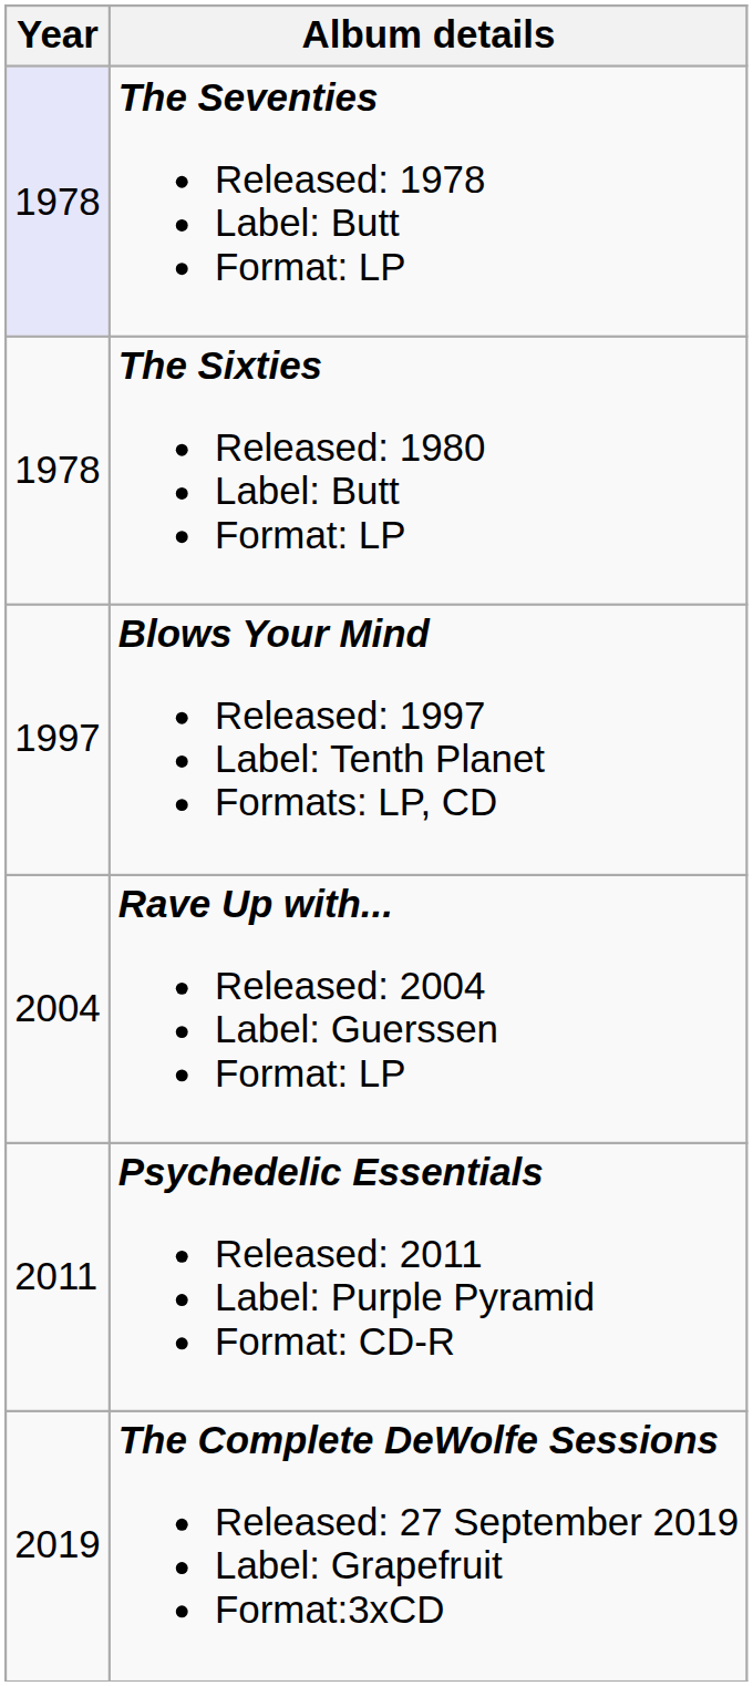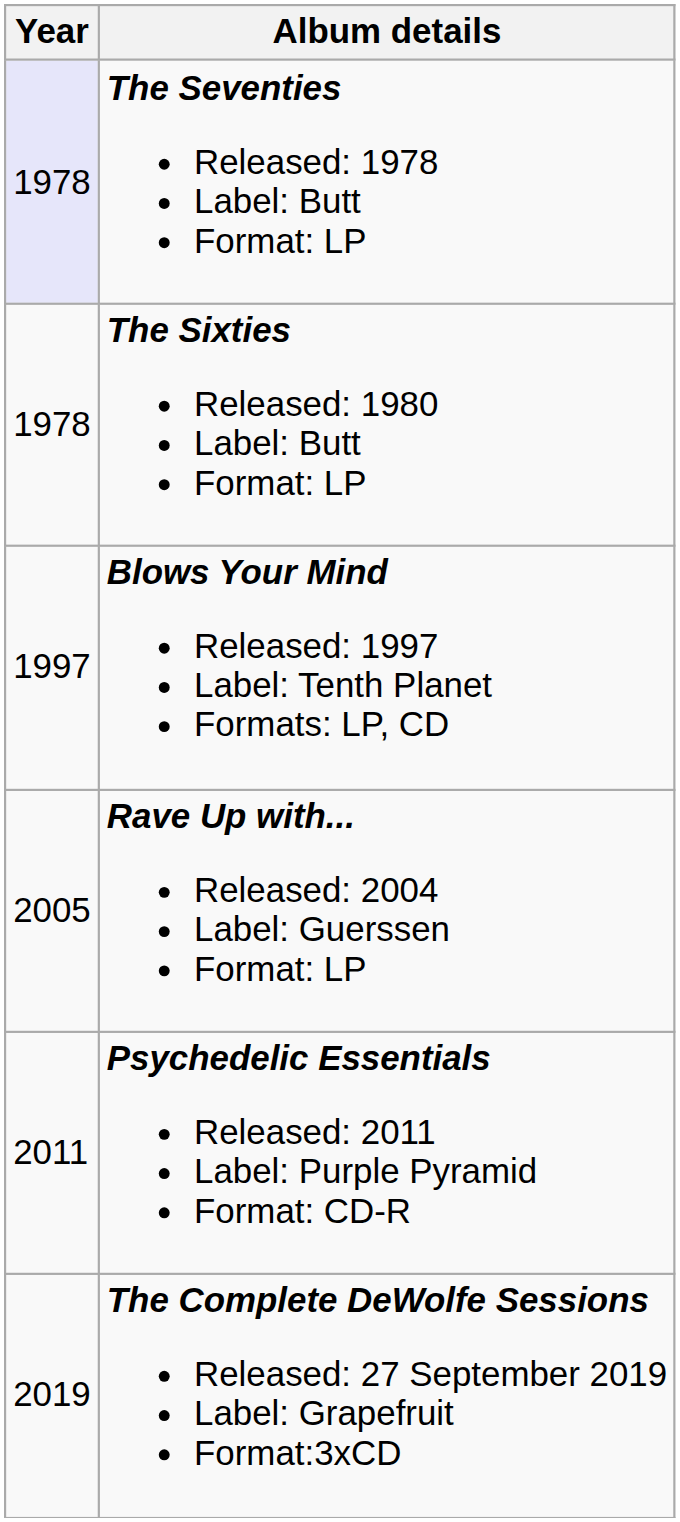Rave Up with... Released: 2004 Label: Guerssen Format: LP | Year: 2004 -> 2005
